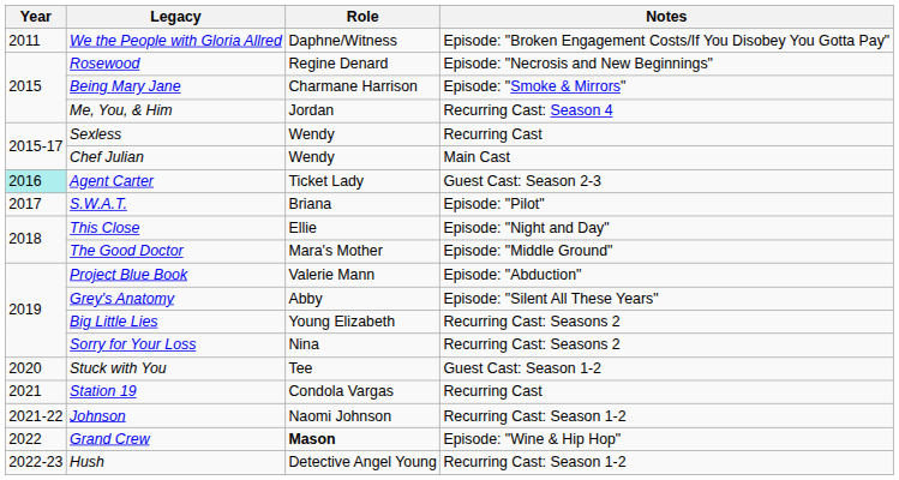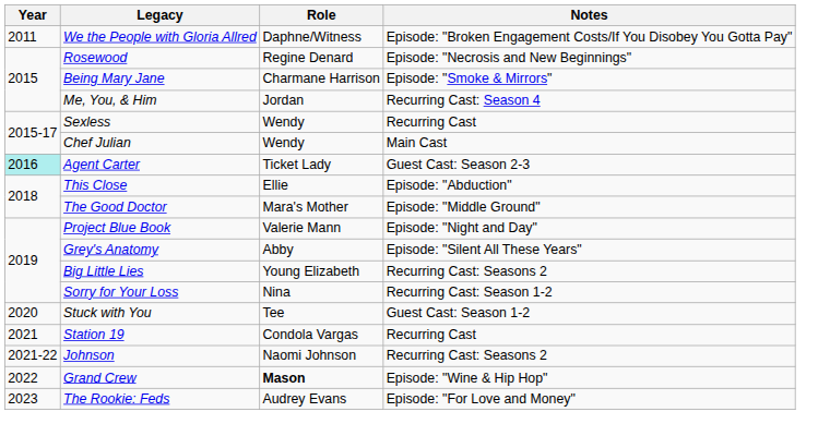- row: 2017 | S.W.A.T. | Briana | Episode: "Pilot"
This Close | Notes: Episode: "Night and Day" -> Episode: "Abduction"
Project Blue Book | Notes: Episode: "Abduction" -> Episode: "Night and Day"
Sorry for Your Loss | Notes: Recurring Cast: Seasons 2 -> Recurring Cast: Season 1-2
Johnson | Notes: Recurring Cast: Season 1-2 -> Recurring Cast: Seasons 2
- row: 2022-23 | Hush | Detective Angel Young | Recurring Cast: Season 1-2
+ row: 2023 | The Rookie: Feds | Audrey Evans | Episode: "For Love and Money"
